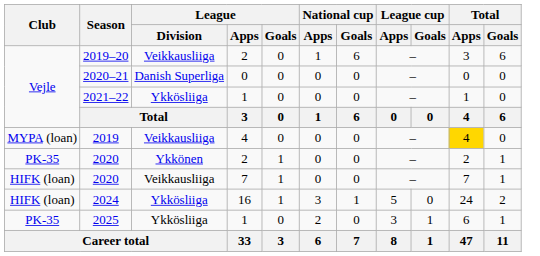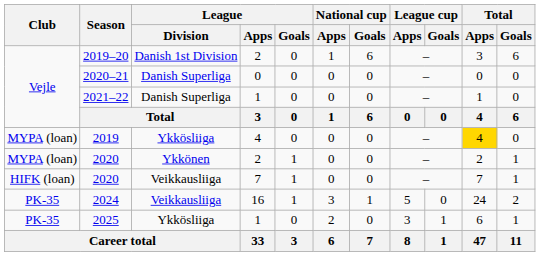2019–20 | League / Division: Veikkausliiga -> Danish 1st Division
2021–22 | League / Division: Ykkösliiga -> Danish Superliga
2019 | League / Division: Veikkausliiga -> Ykkösliiga
2020 / 2 | Club: PK-35 -> MYPA (loan)
2024 | Club: HIFK (loan) -> PK-35
2024 | League / Division: Ykkösliiga -> Veikkausliiga
